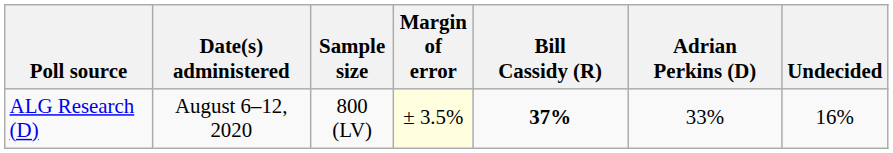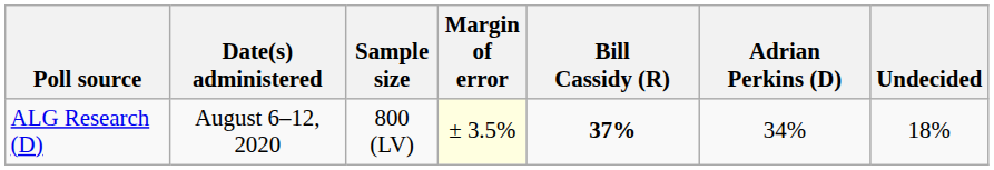ALG Research (D) | Adrian Perkins (D): 33% -> 34%
ALG Research (D) | Undecided: 16% -> 18%
